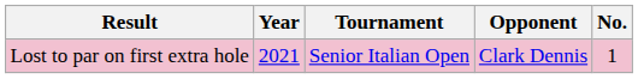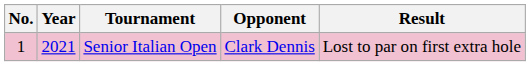columns swapped: No. <-> Result
